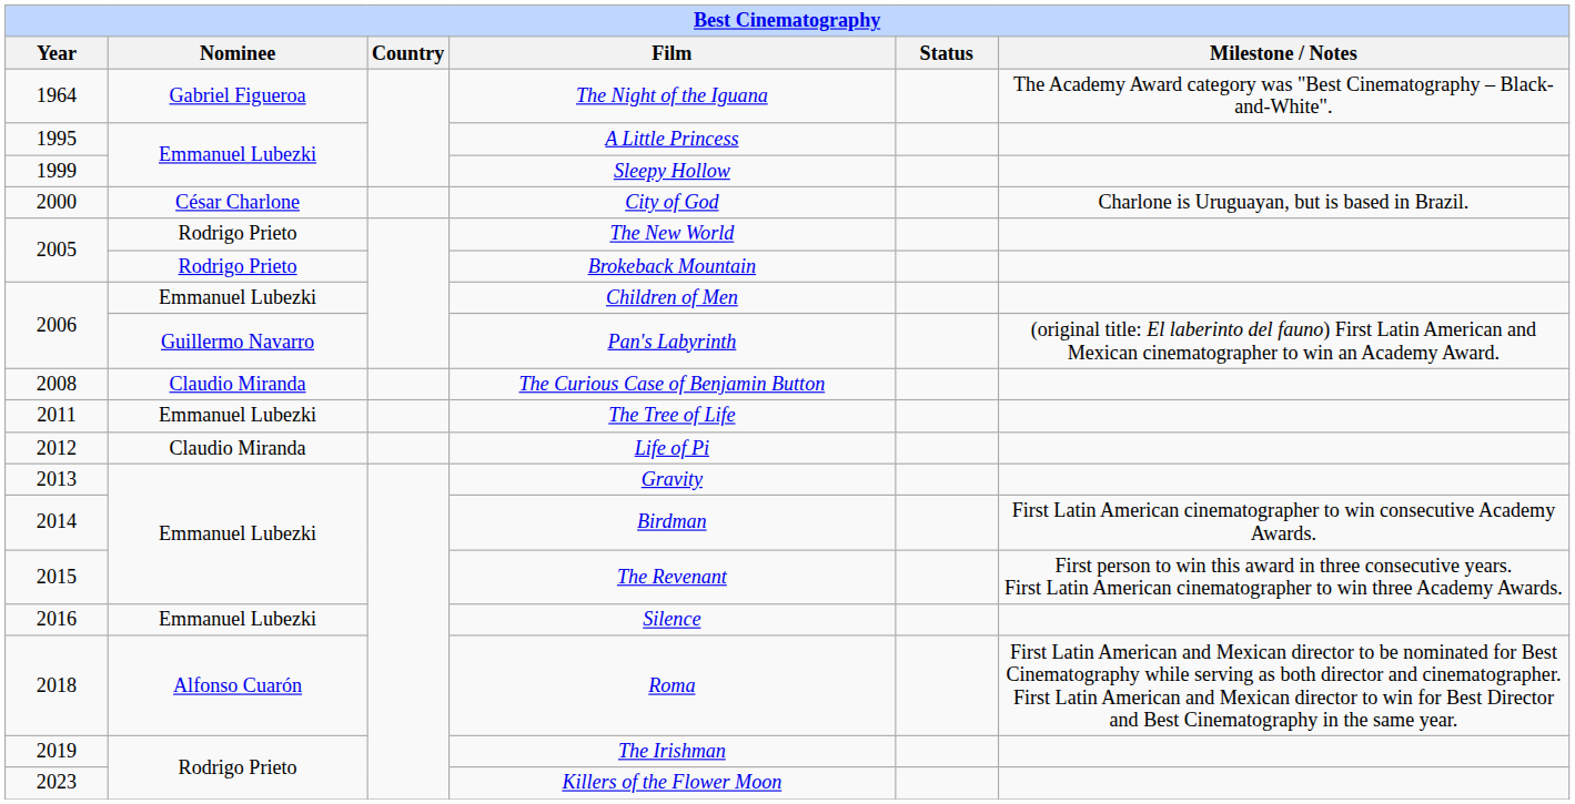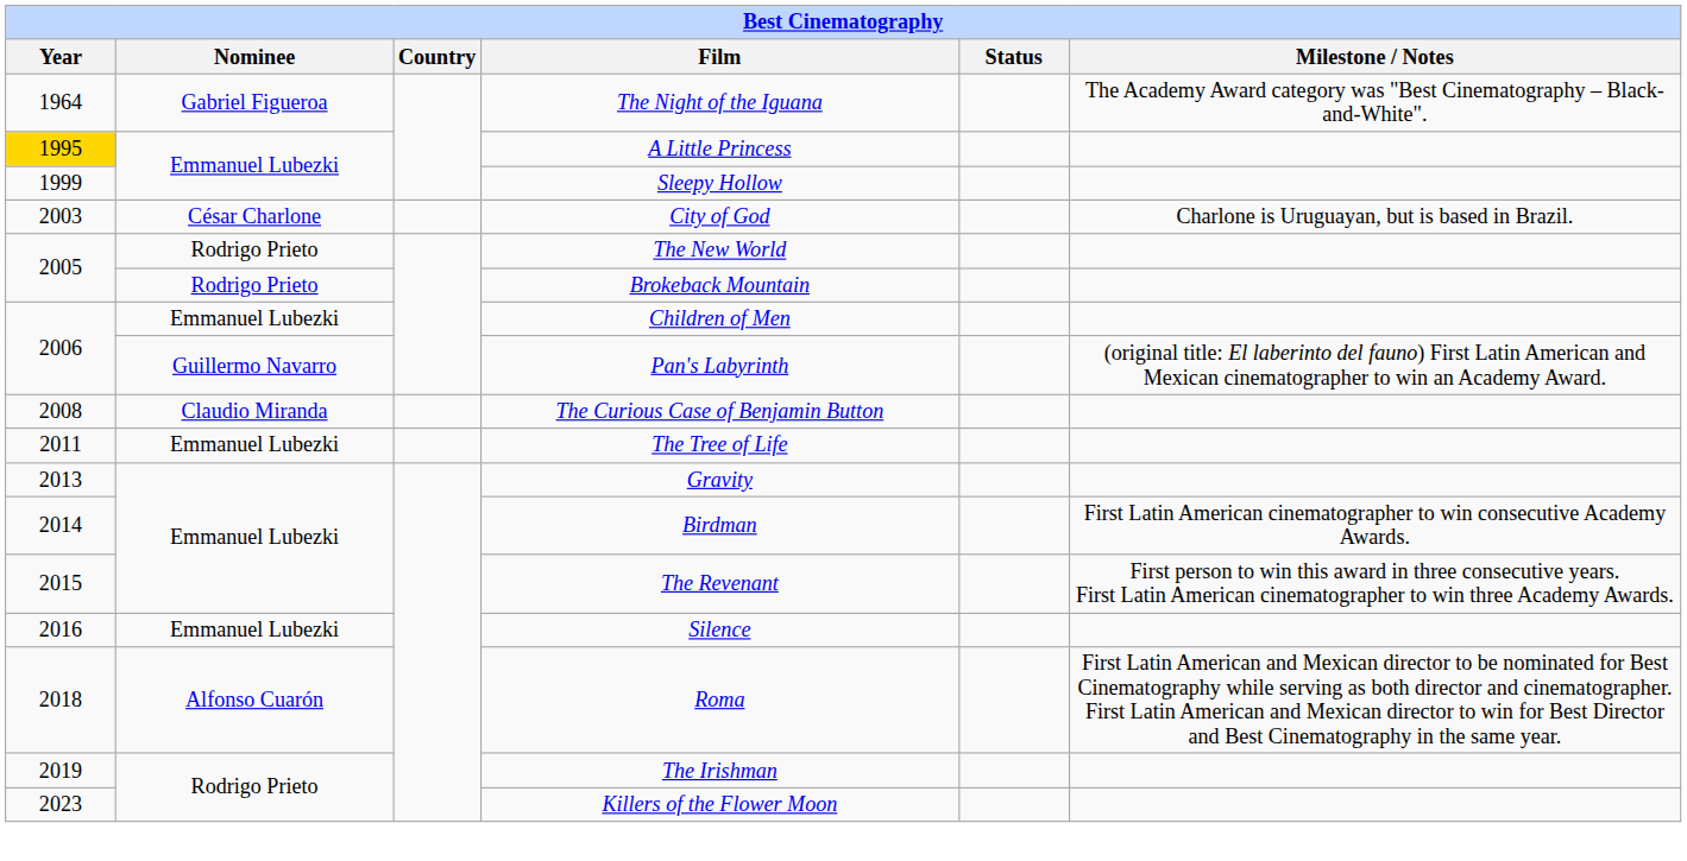A Little Princess | Year: no background -> gold background
City of God | Year: 2000 -> 2003
- row: 2012 | Claudio Miranda | Life of Pi
